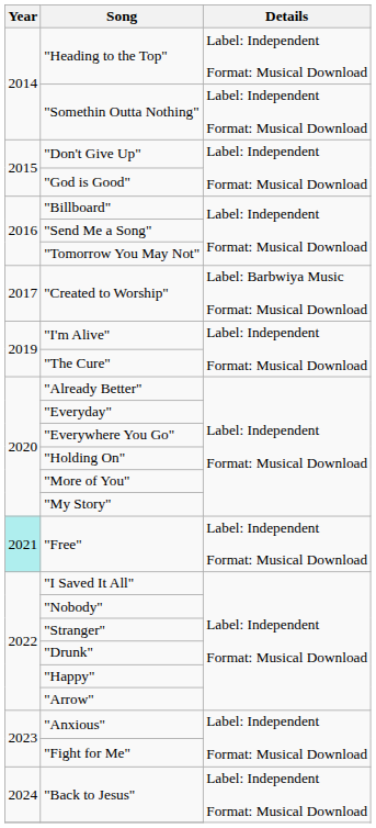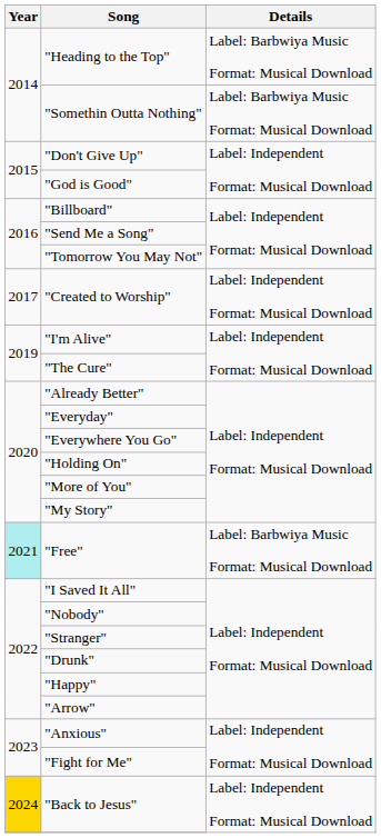"Heading to the Top" | Details: Label: Independent Format: Musical Download -> Label: Barbwiya Music Format: Musical Download
"Somethin Outta Nothing" | Details: Label: Independent Format: Musical Download -> Label: Barbwiya Music Format: Musical Download
"Created to Worship" | Details: Label: Barbwiya Music Format: Musical Download -> Label: Independent Format: Musical Download
"Free" | Details: Label: Independent Format: Musical Download -> Label: Barbwiya Music Format: Musical Download
"Back to Jesus" | Year: no background -> gold background
